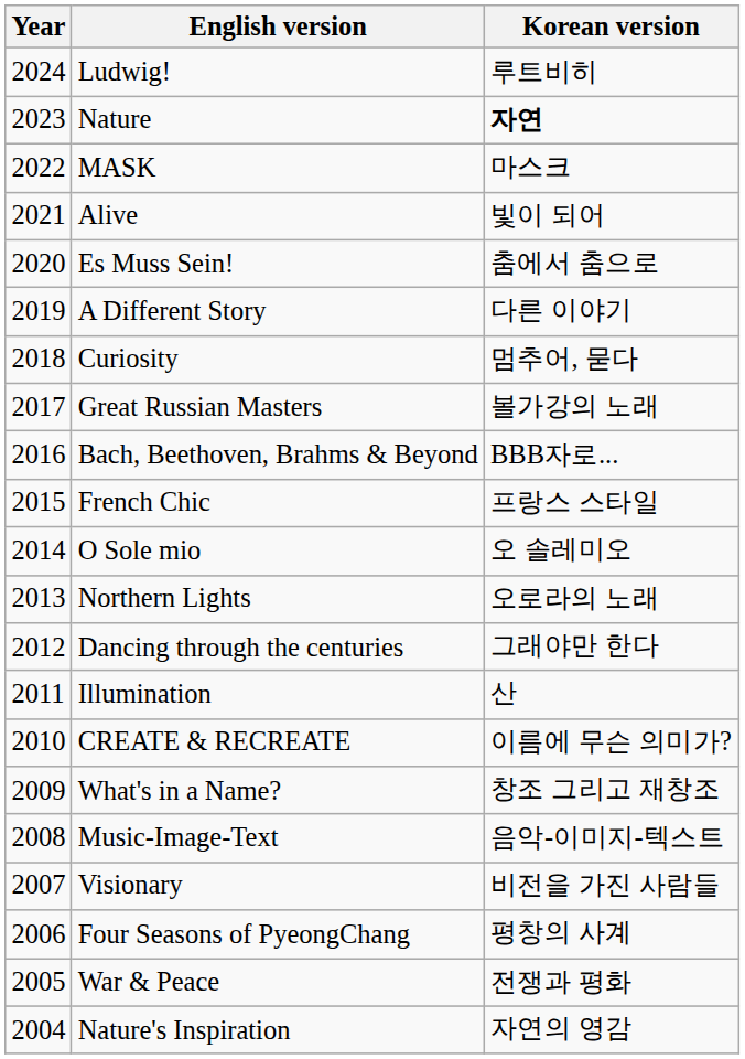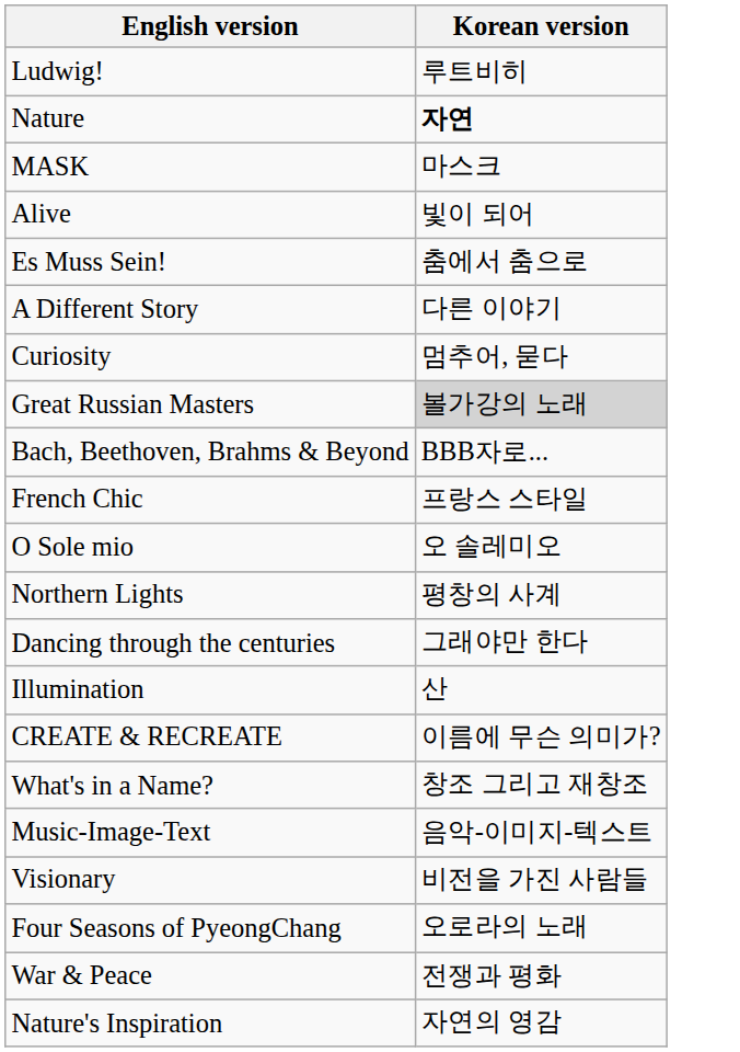- column: Year | 2024 | 2023 | 2022 | 2021 | 2020 | 2019 | 2018 | 2017 | 2016 | 2015 | 2014 | 2013 | 2012 | 2011 | 2010 | 2009 | 2008 | 2007 | 2006 | 2005 | 2004
Great Russian Masters | Korean version: no background -> lightgrey background
Northern Lights | Korean version: 오로라의 노래 -> 평창의 사계
Four Seasons of PyeongChang | Korean version: 평창의 사계 -> 오로라의 노래
